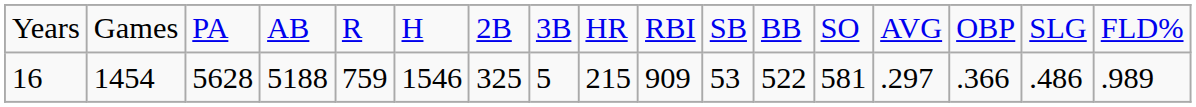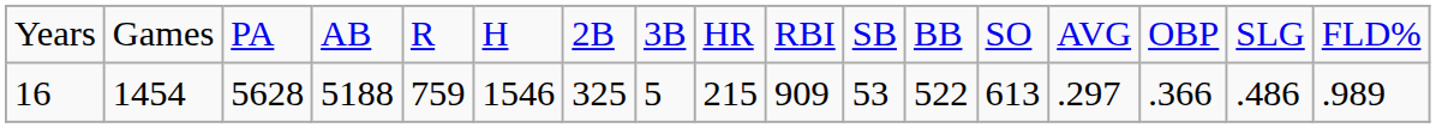16 | column 13: 581 -> 613
